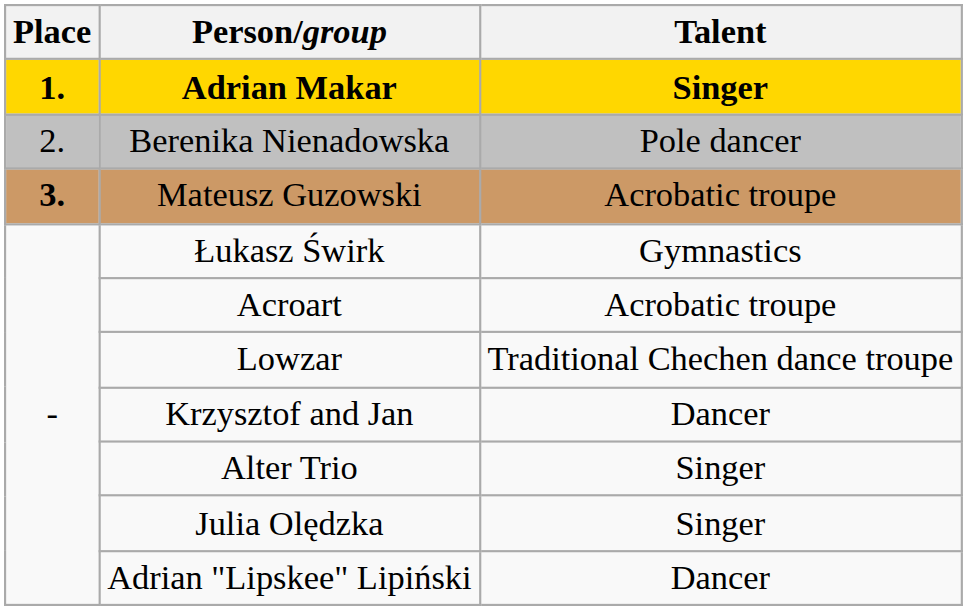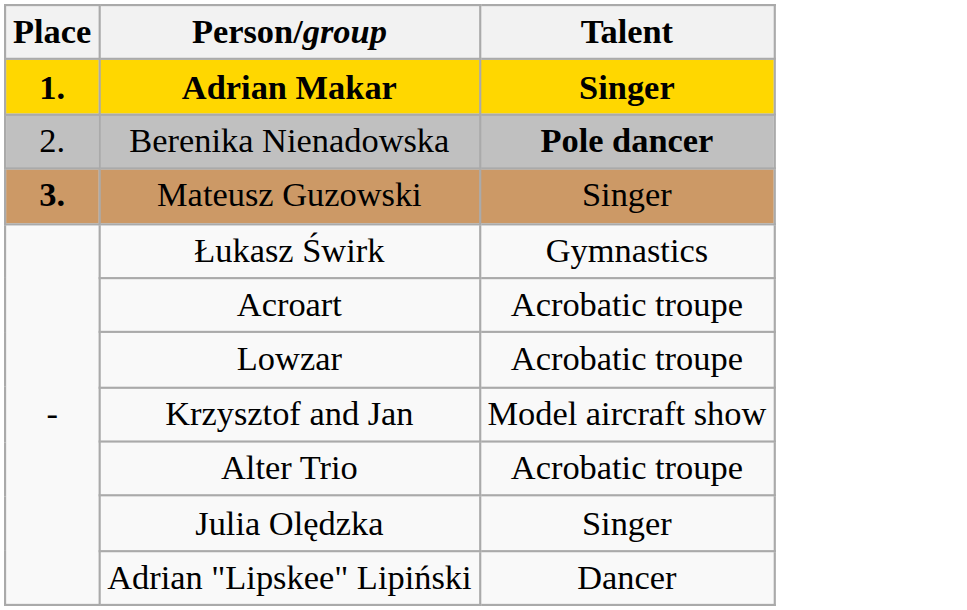Berenika Nienadowska | Talent: normal -> bold
Mateusz Guzowski | Talent: Acrobatic troupe -> Singer
Lowzar | Talent: Traditional Chechen dance troupe -> Acrobatic troupe
Krzysztof and Jan | Talent: Dancer -> Model aircraft show
Alter Trio | Talent: Singer -> Acrobatic troupe
